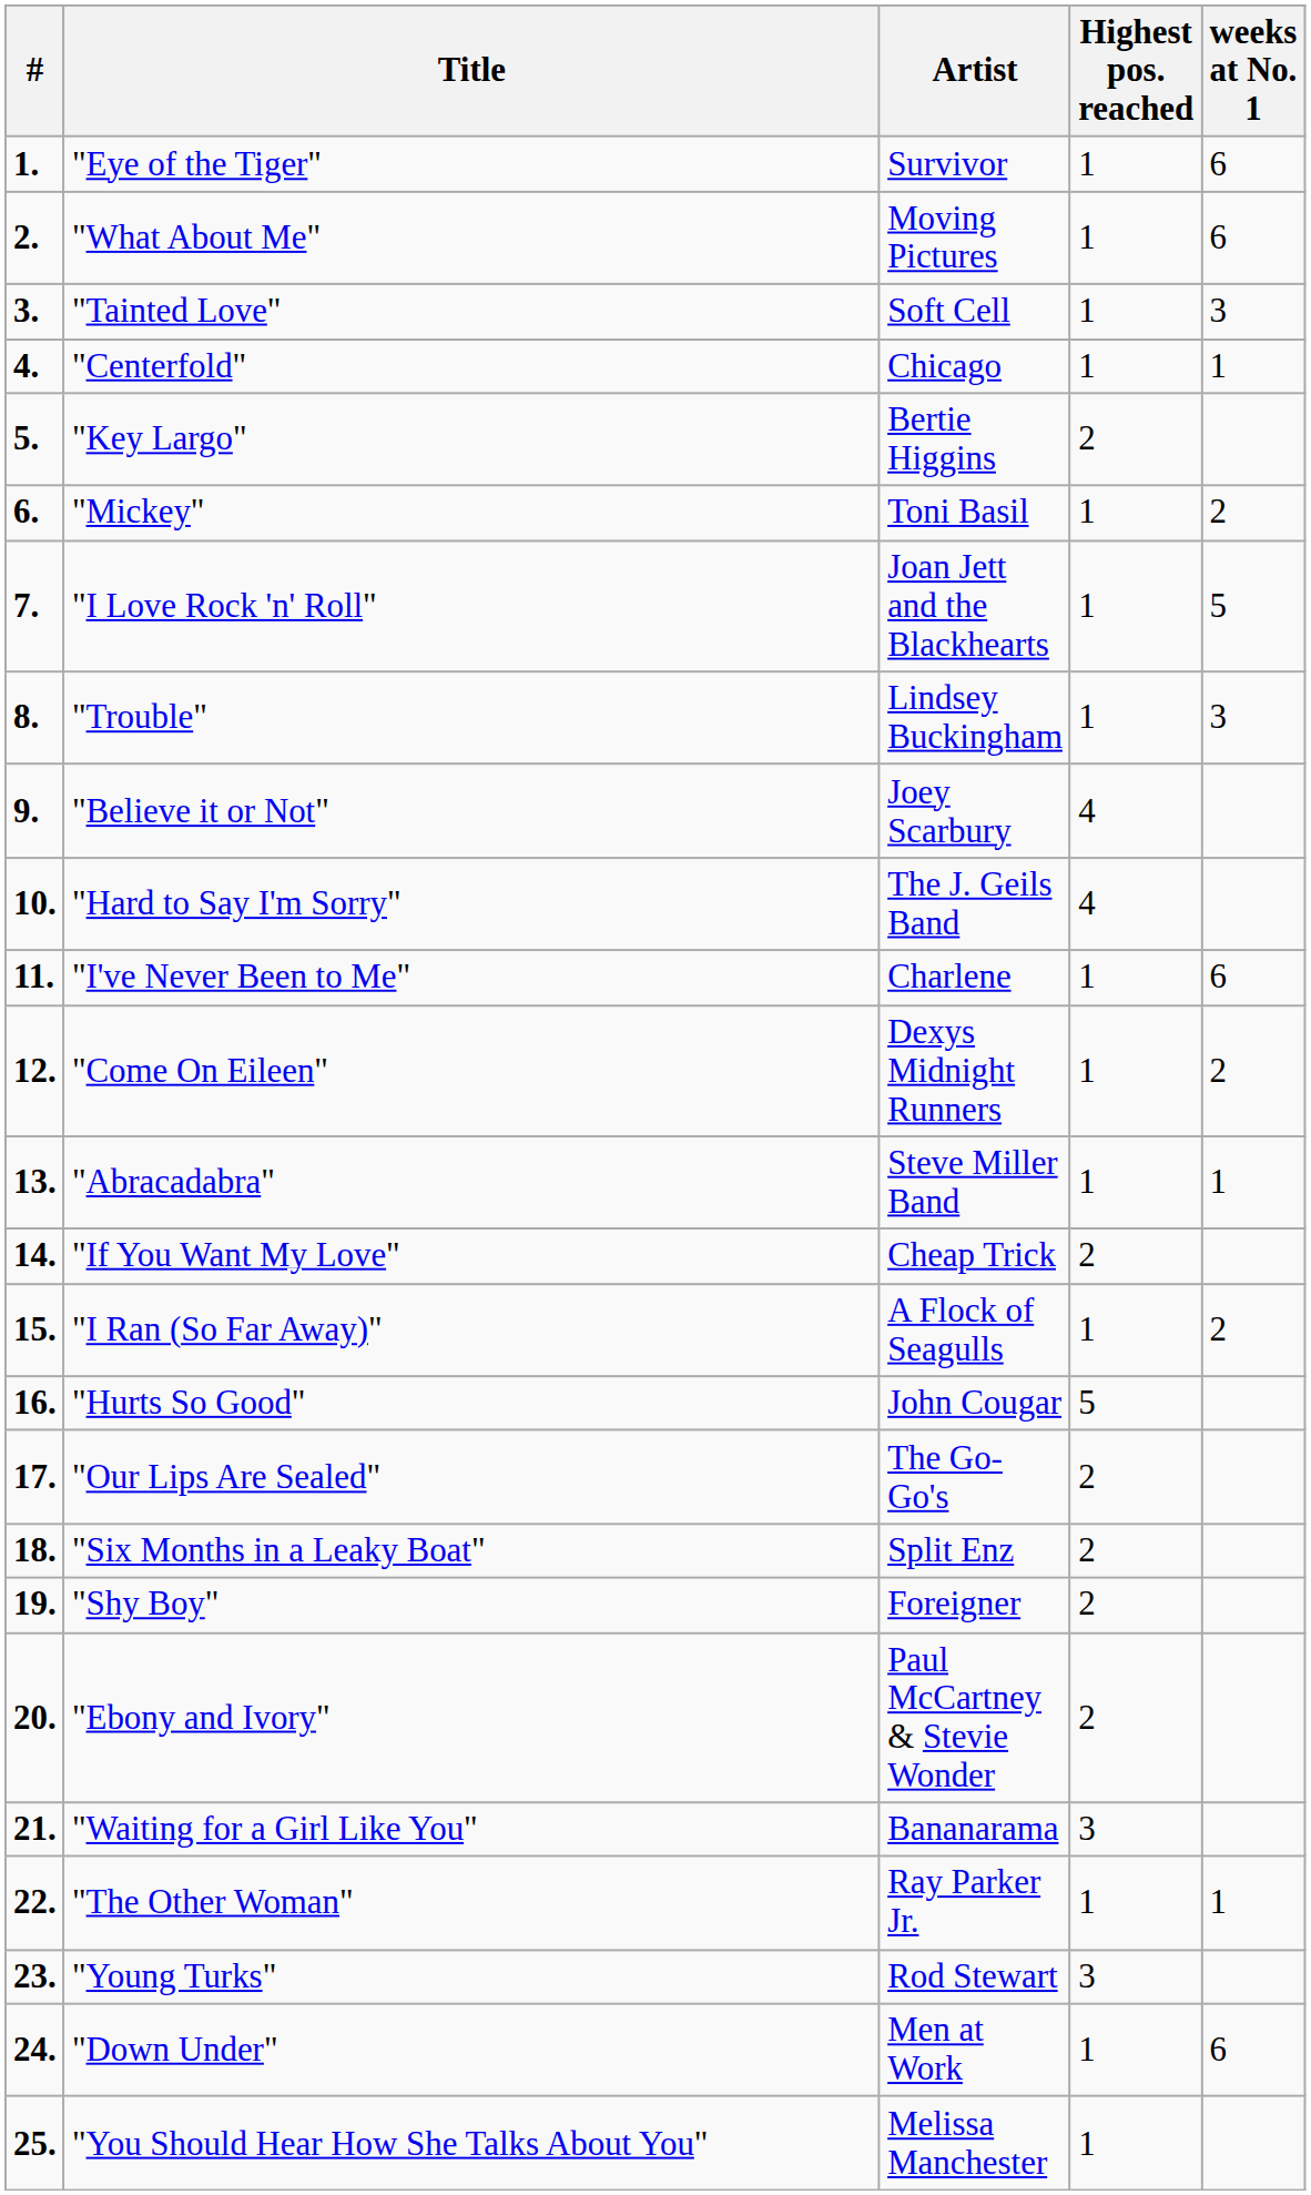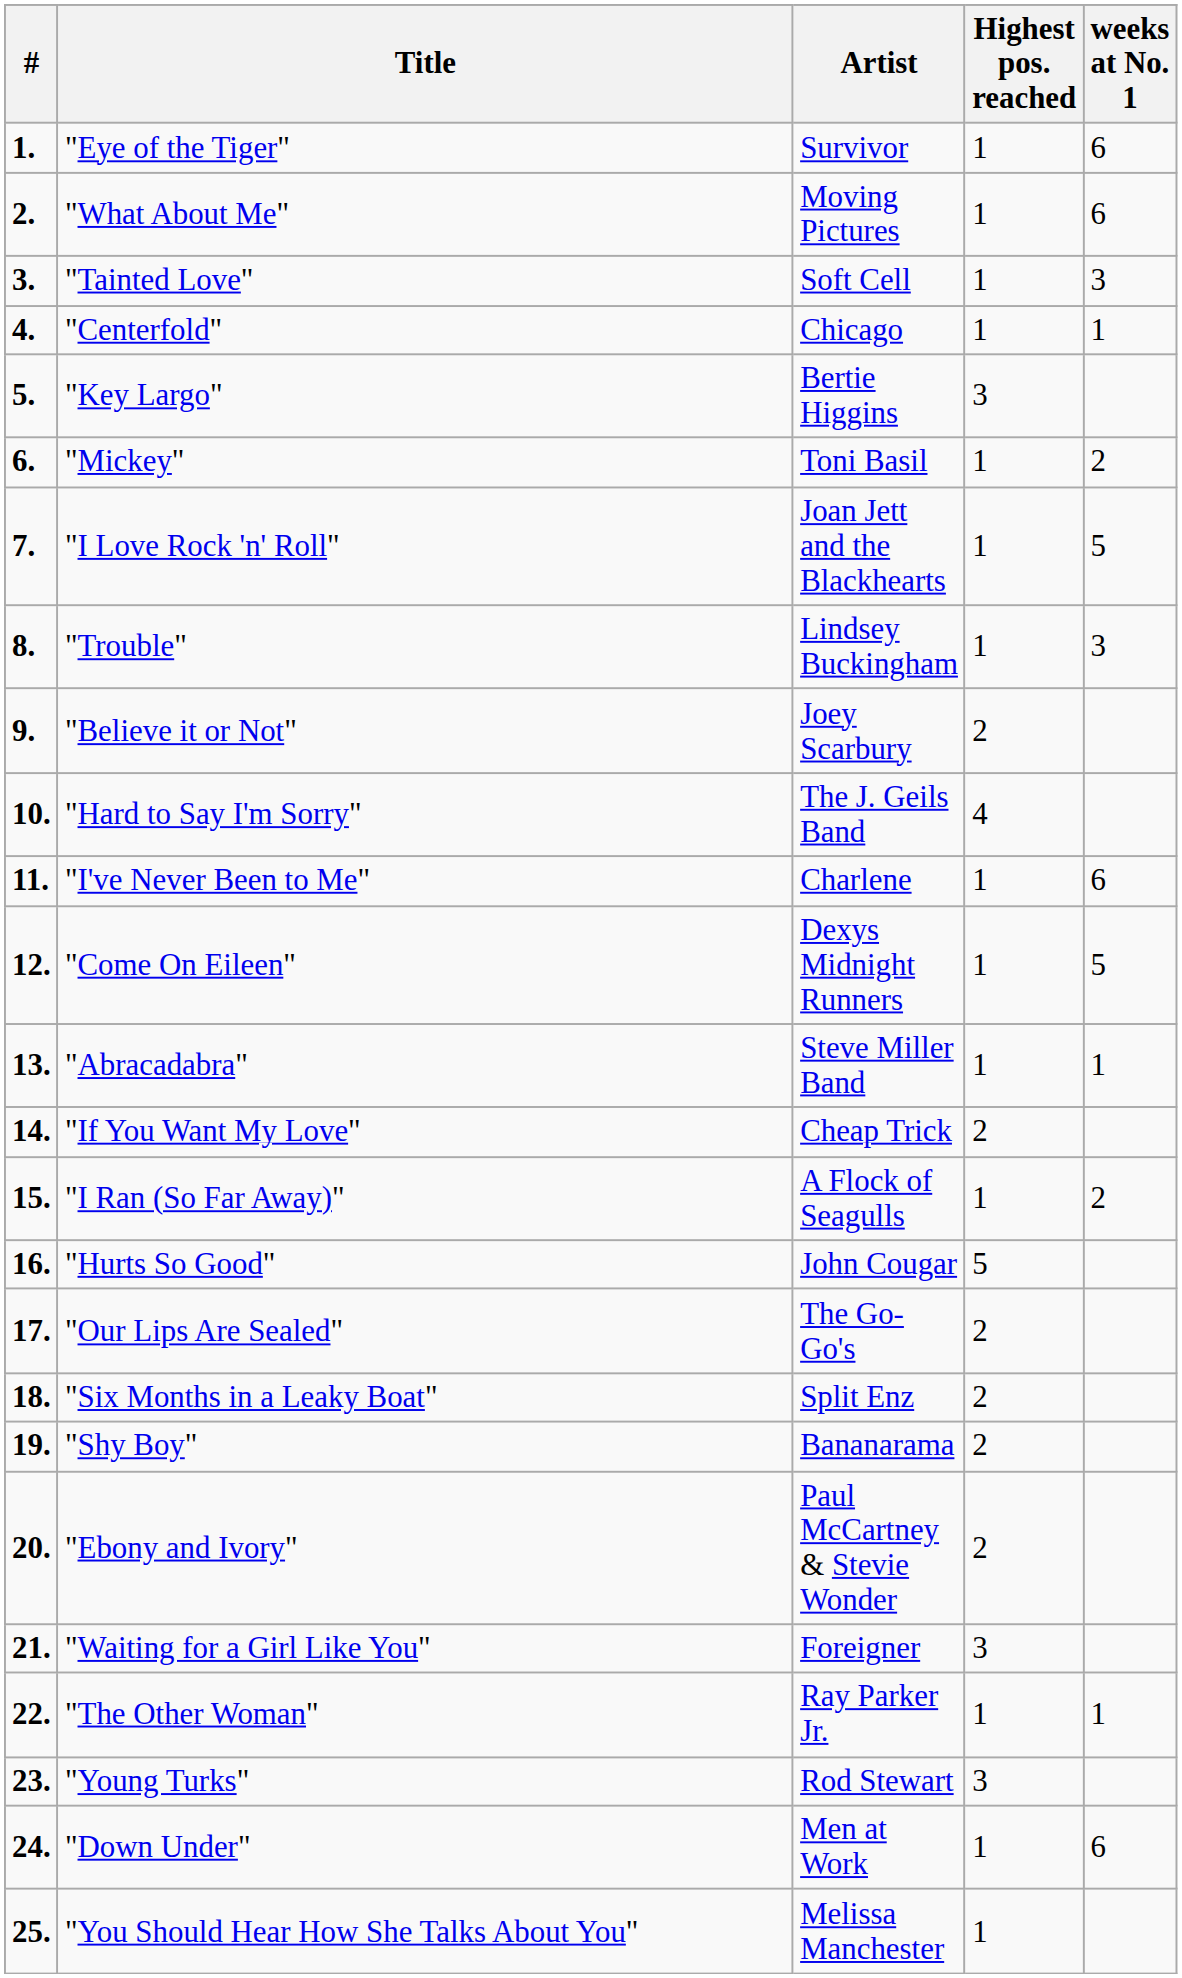"Key Largo" | Highest pos. reached: 2 -> 3
"Believe it or Not" | Highest pos. reached: 4 -> 2
"Come On Eileen" | weeks at No. 1: 2 -> 5
"Shy Boy" | Artist: Foreigner -> Bananarama
"Waiting for a Girl Like You" | Artist: Bananarama -> Foreigner
